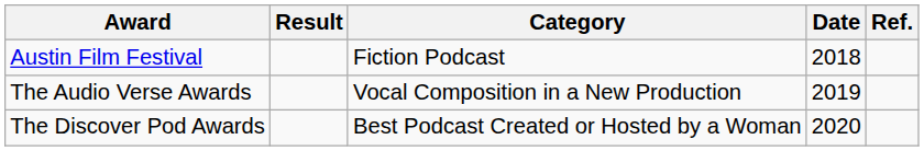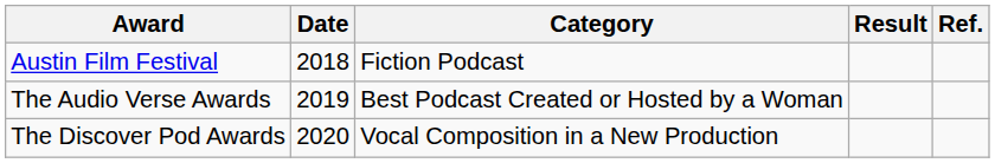columns swapped: Date <-> Result
The Audio Verse Awards | Category: Vocal Composition in a New Production -> Best Podcast Created or Hosted by a Woman
The Discover Pod Awards | Category: Best Podcast Created or Hosted by a Woman -> Vocal Composition in a New Production
